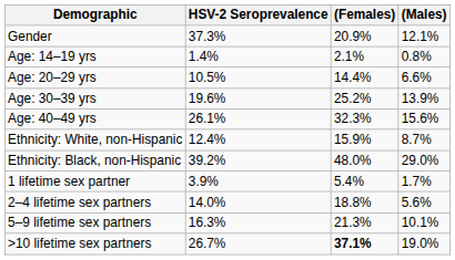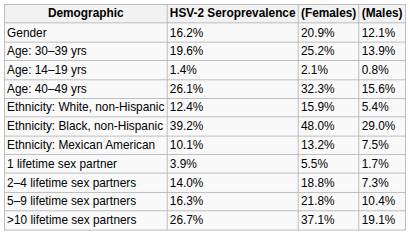Gender | HSV-2 Seroprevalence: 37.3% -> 16.2%
rows swapped: Age: 14–19 yrs <-> Age: 30–39 yrs
- row: Age: 20–29 yrs | 10.5% | 14.4% | 6.6%
Ethnicity: White, non-Hispanic | (Males): 8.7% -> 5.4%
+ row: Ethnicity: Mexican American | 10.1% | 13.2% | 7.5%
1 lifetime sex partner | (Females): 5.4% -> 5.5%
2–4 lifetime sex partners | (Males): 5.6% -> 7.3%
5–9 lifetime sex partners | (Females): 21.3% -> 21.8%
5–9 lifetime sex partners | (Males): 10.1% -> 10.4%
>10 lifetime sex partners | (Females): bold -> normal
>10 lifetime sex partners | (Males): 19.0% -> 19.1%
